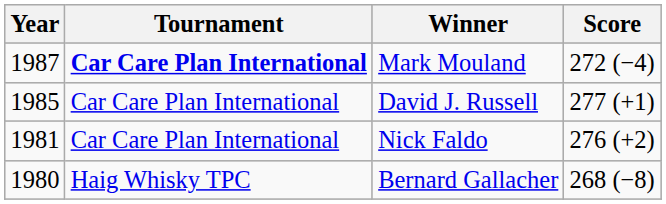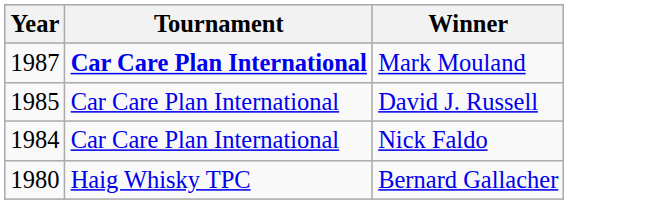- column: Score | 272 (−4) | 277 (+1) | 276 (+2) | 268 (−8)
Nick Faldo | Year: 1981 -> 1984
